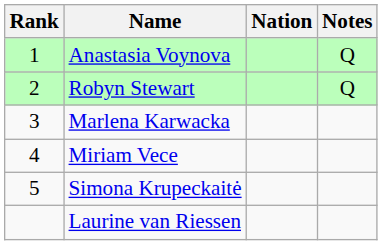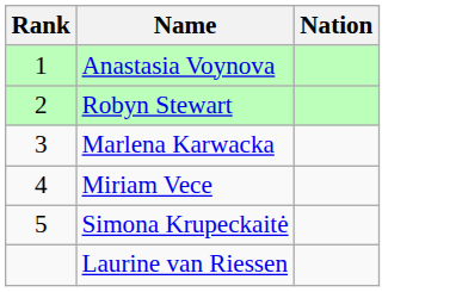- column: Notes | Q | Q
